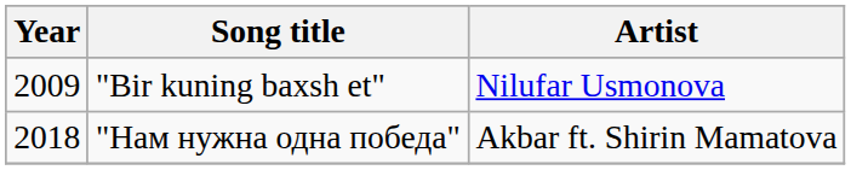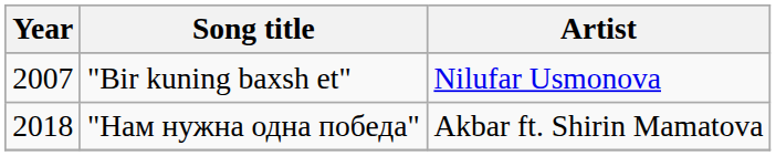"Bir kuning baxsh et" | Year: 2009 -> 2007
